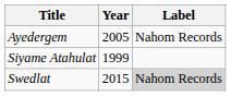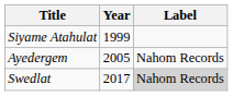rows swapped: Siyame Atahulat <-> Ayedergem
Swedlat | Year: 2015 -> 2017
